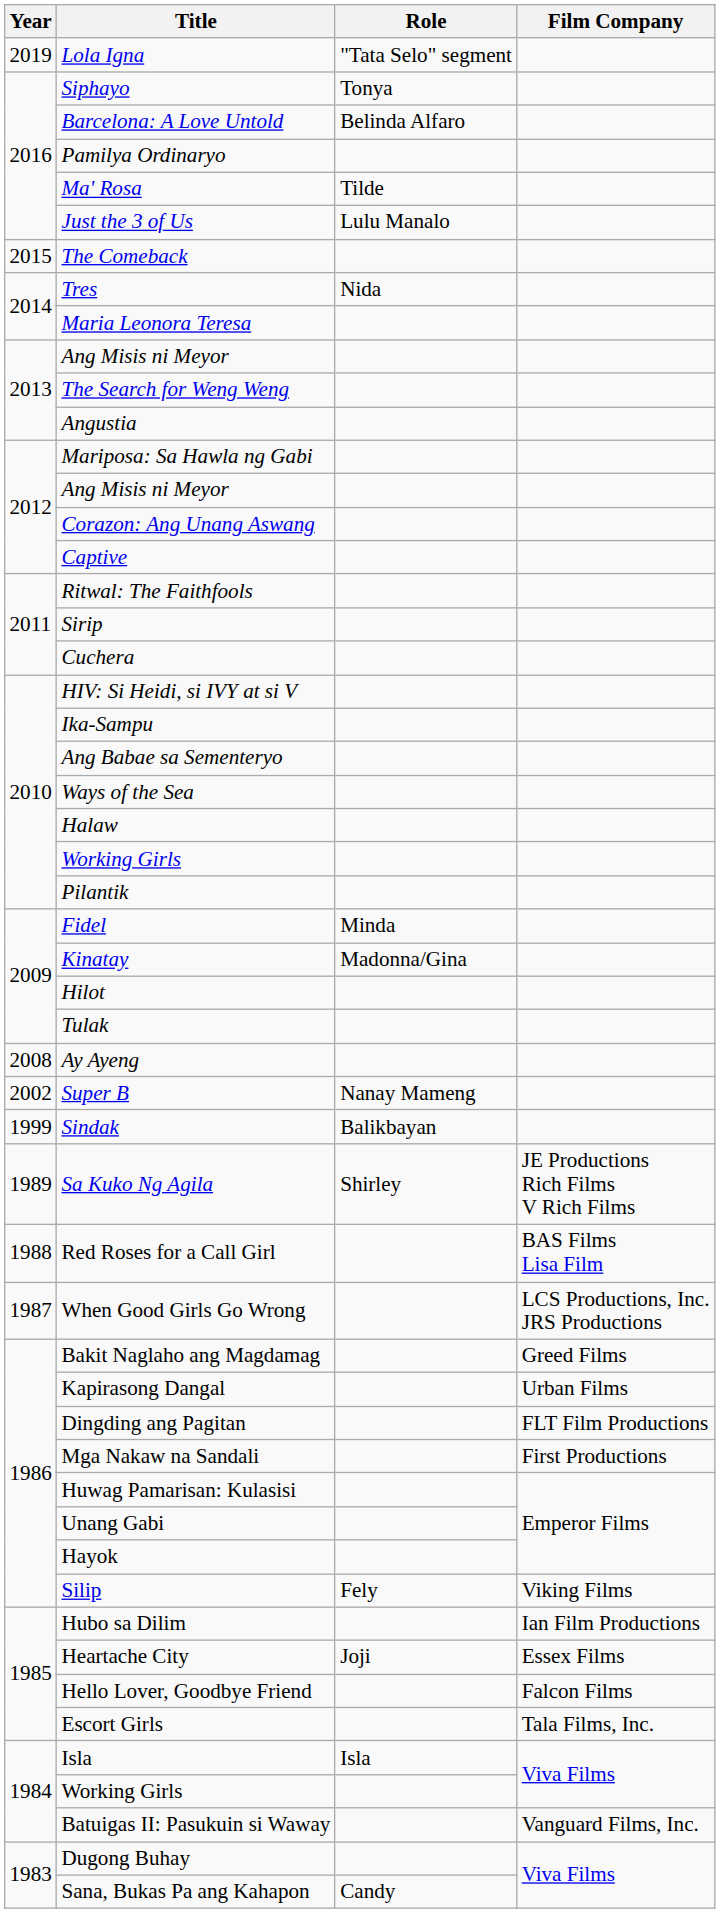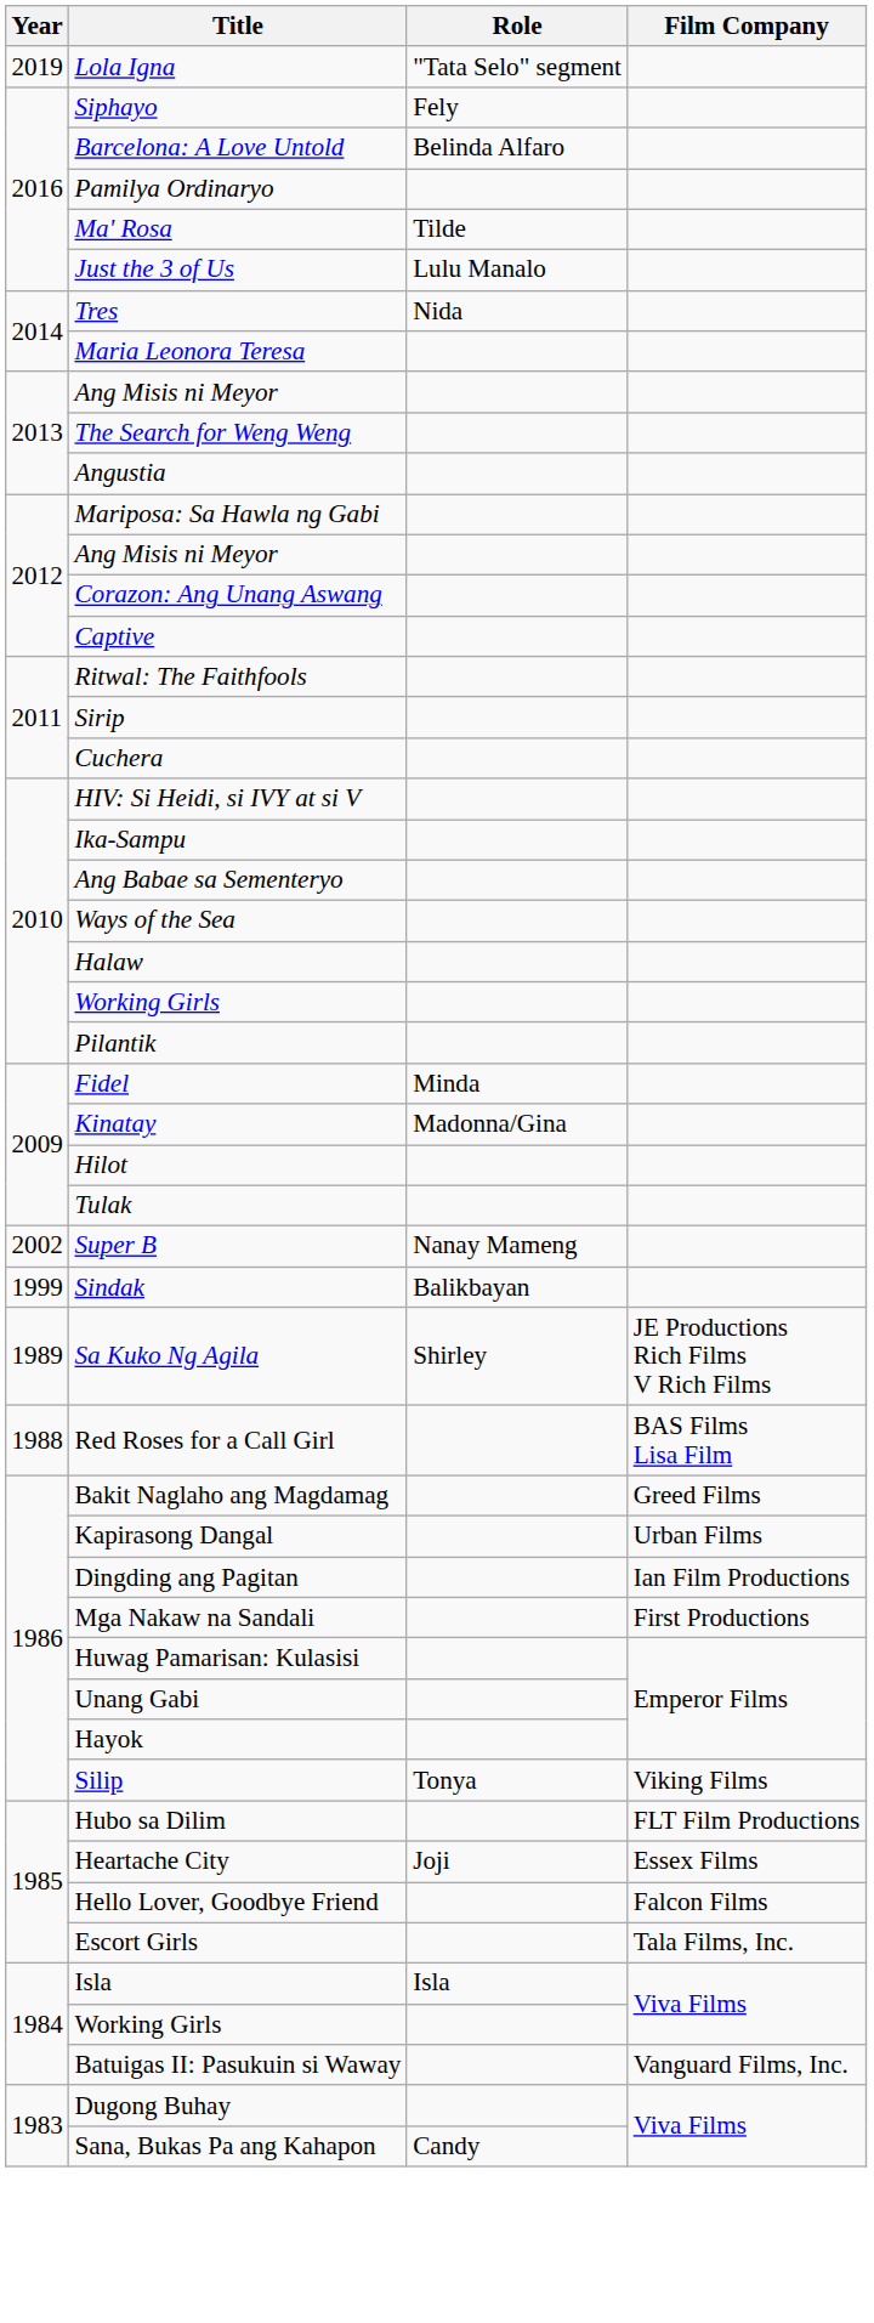Siphayo | Role: Tonya -> Fely
- row: 2015 | The Comeback
- row: 2008 | Ay Ayeng
- row: 1987 | When Good Girls Go Wrong | LCS Productions, Inc. JRS Productions
Dingding ang Pagitan | Film Company: FLT Film Productions -> Ian Film Productions
Silip | Role: Fely -> Tonya
Hubo sa Dilim | Film Company: Ian Film Productions -> FLT Film Productions
